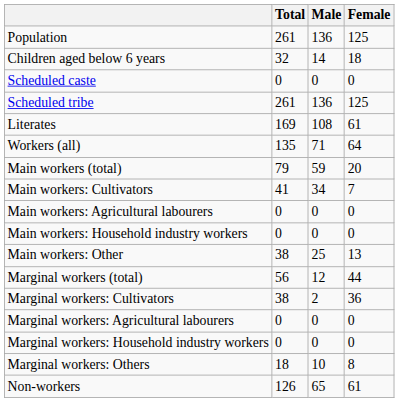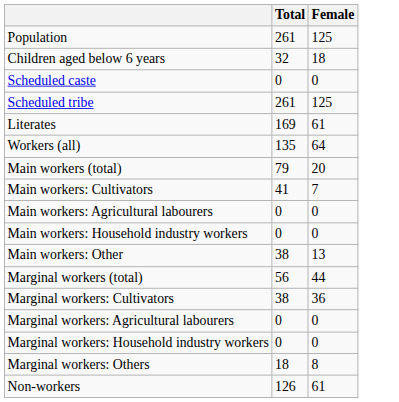- column: Male | 136 | 14 | 0 | 136 | 108 | 71 | 59 | 34 | 0 | 0 | 25 | 12 | 2 | 0 | 0 | 10 | 65
